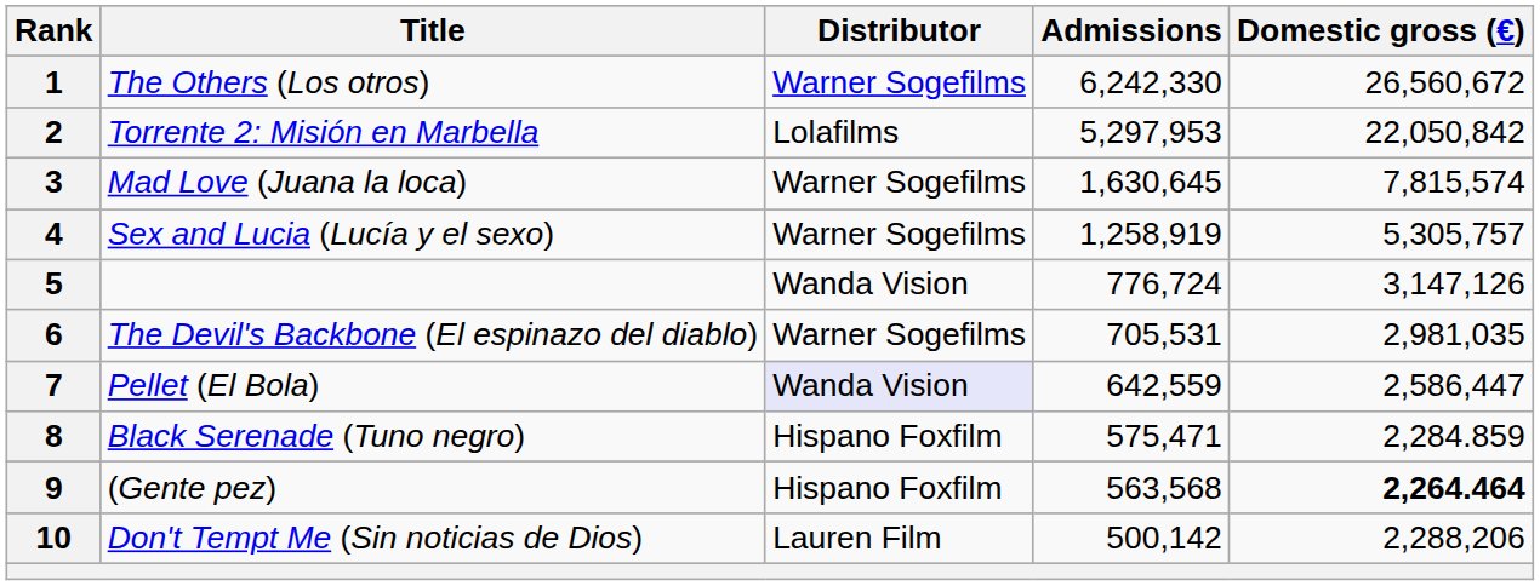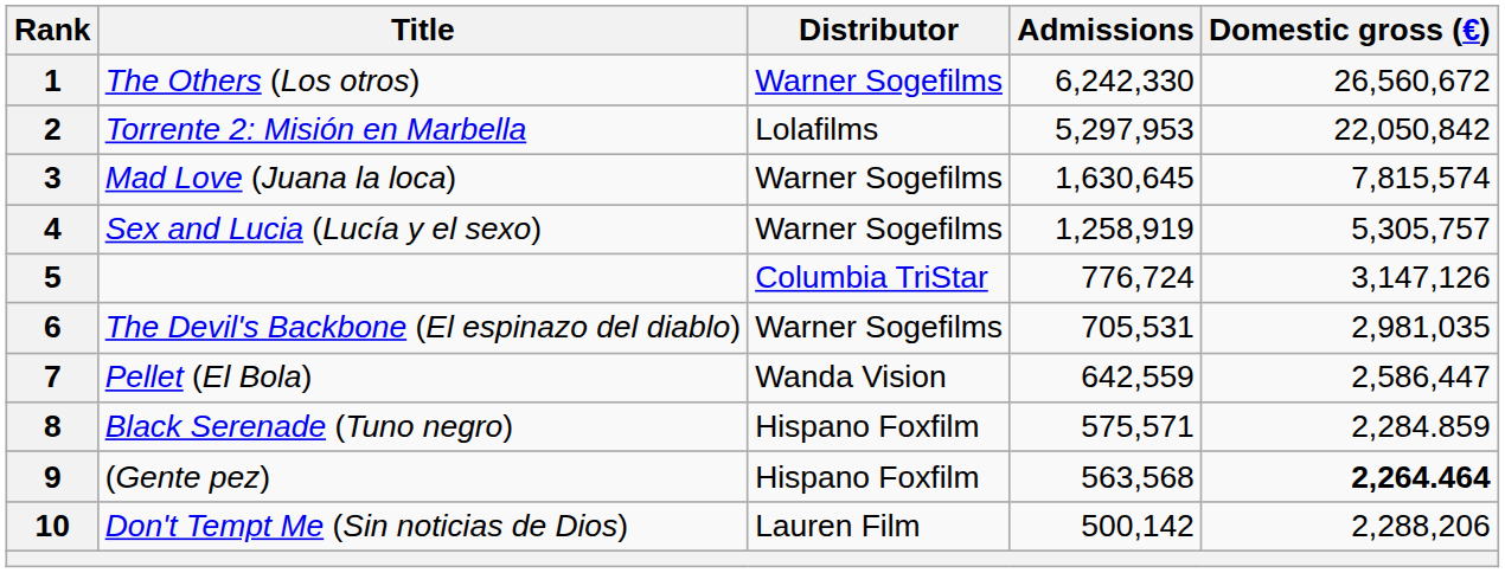5 | Distributor: Wanda Vision -> Columbia TriStar
7 | Distributor: lavender background -> no background
8 | Admissions: 575,471 -> 575,571
